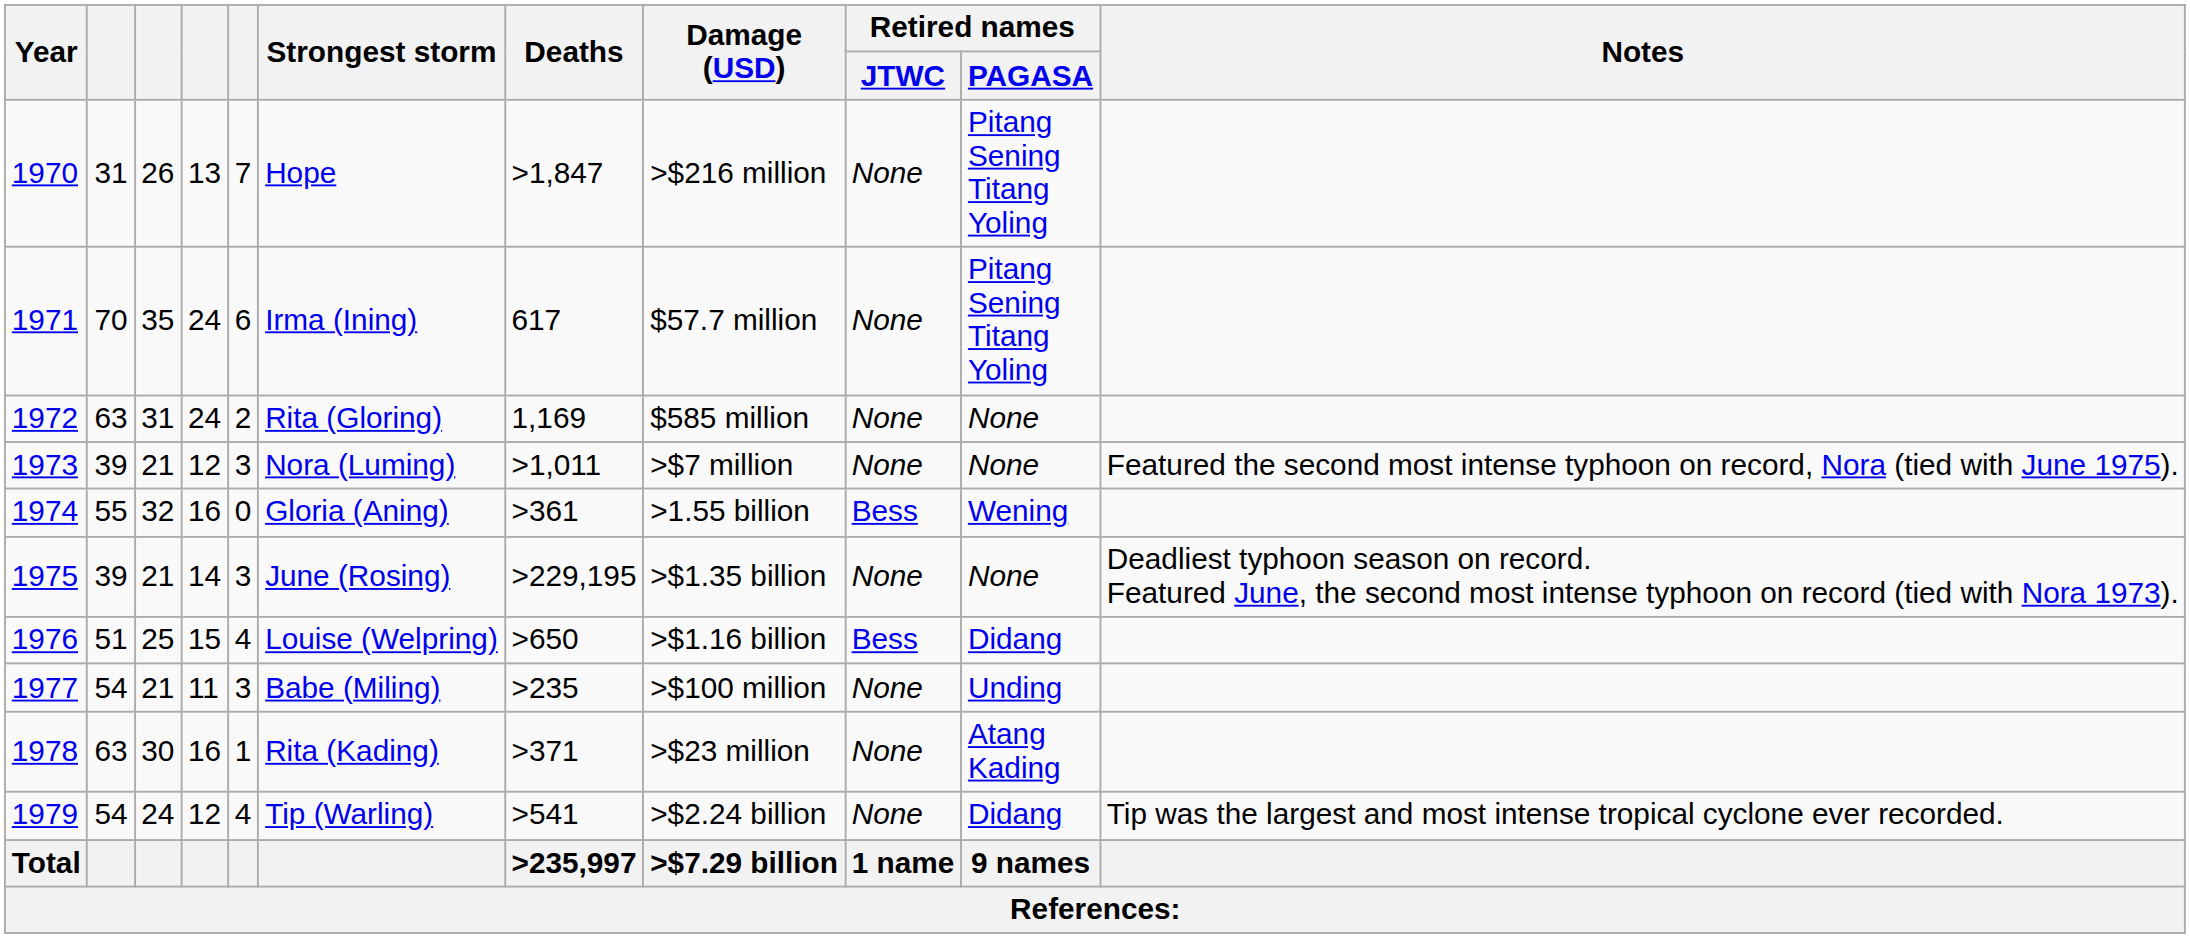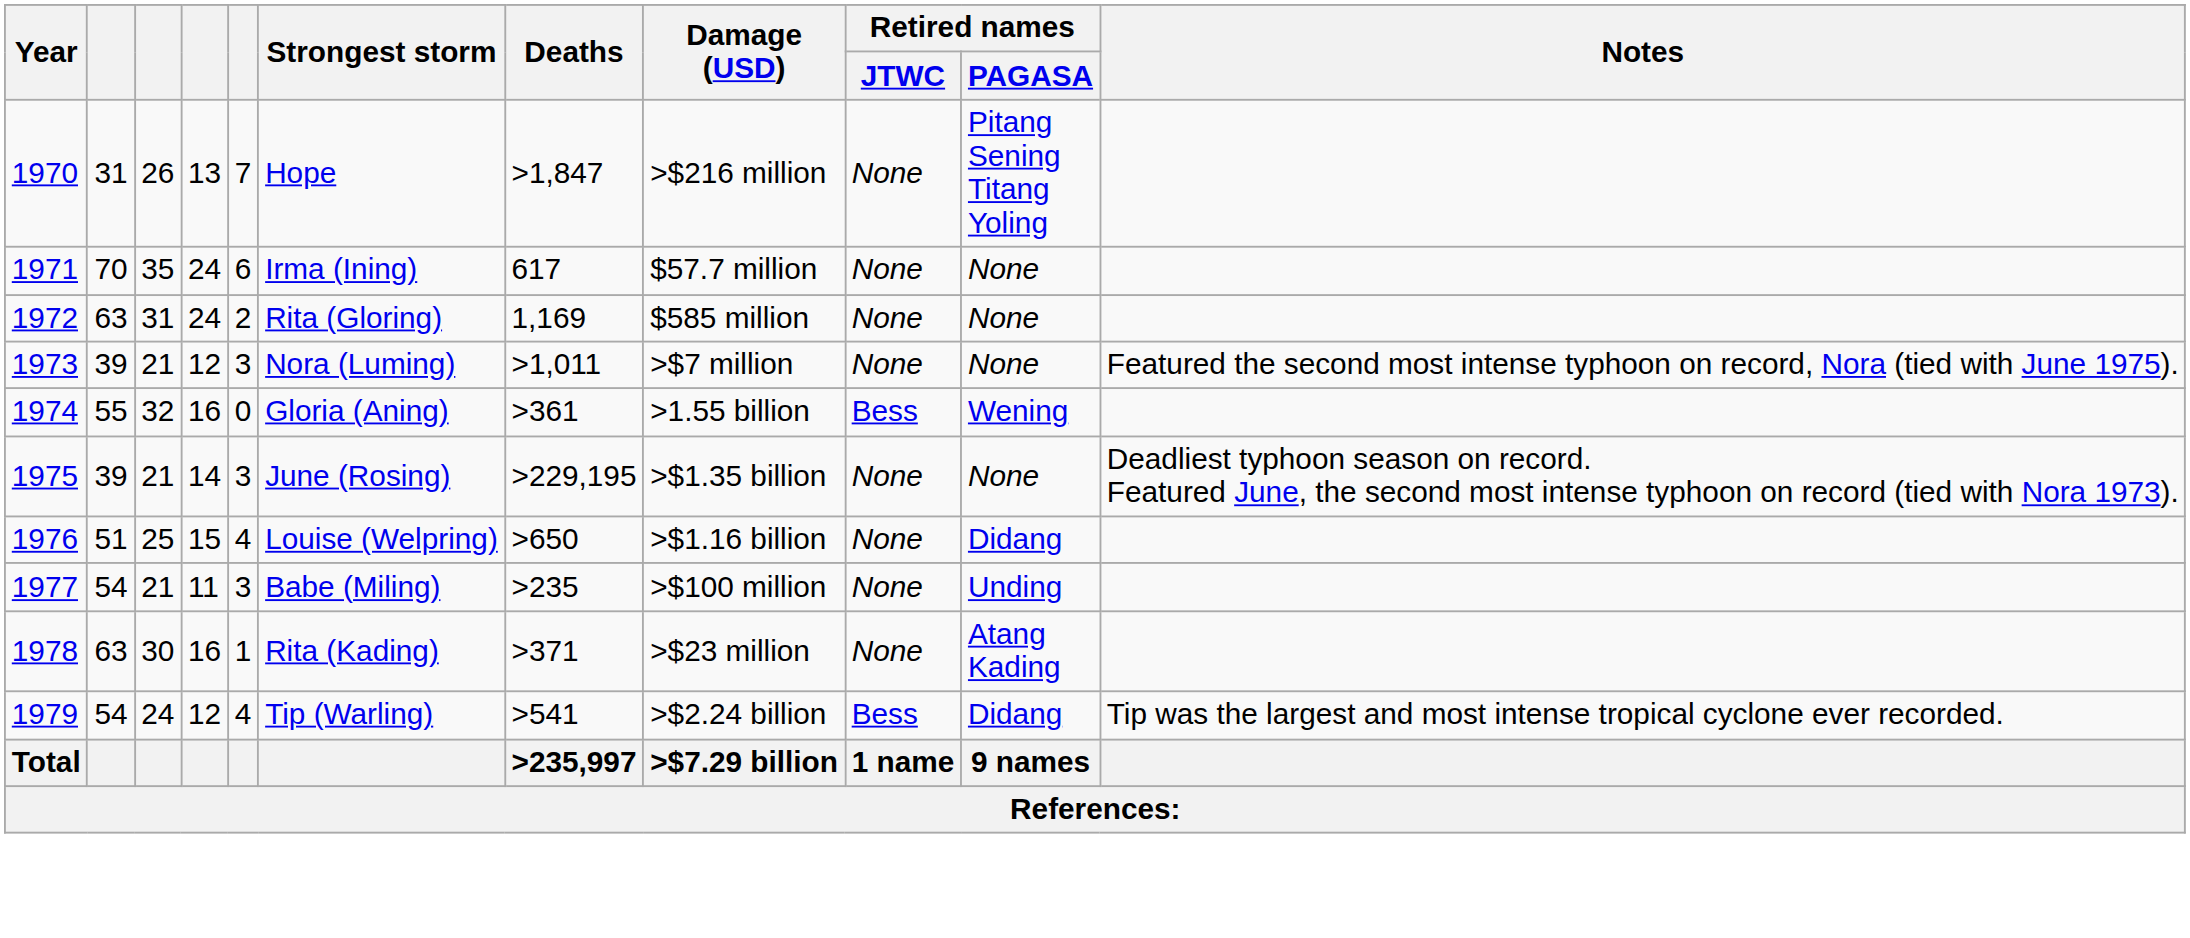1971 | Retired names / PAGASA: Pitang Sening Titang Yoling -> None
1976 | Retired names / JTWC: Bess -> None
1979 | Retired names / JTWC: None -> Bess
